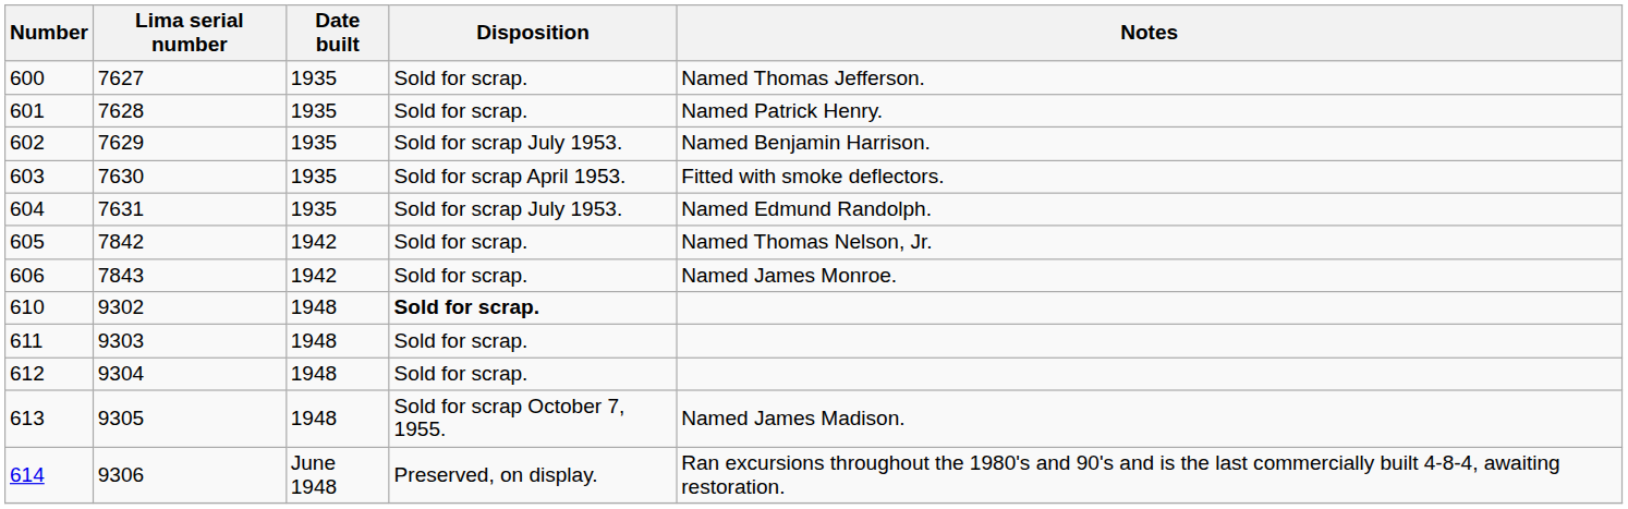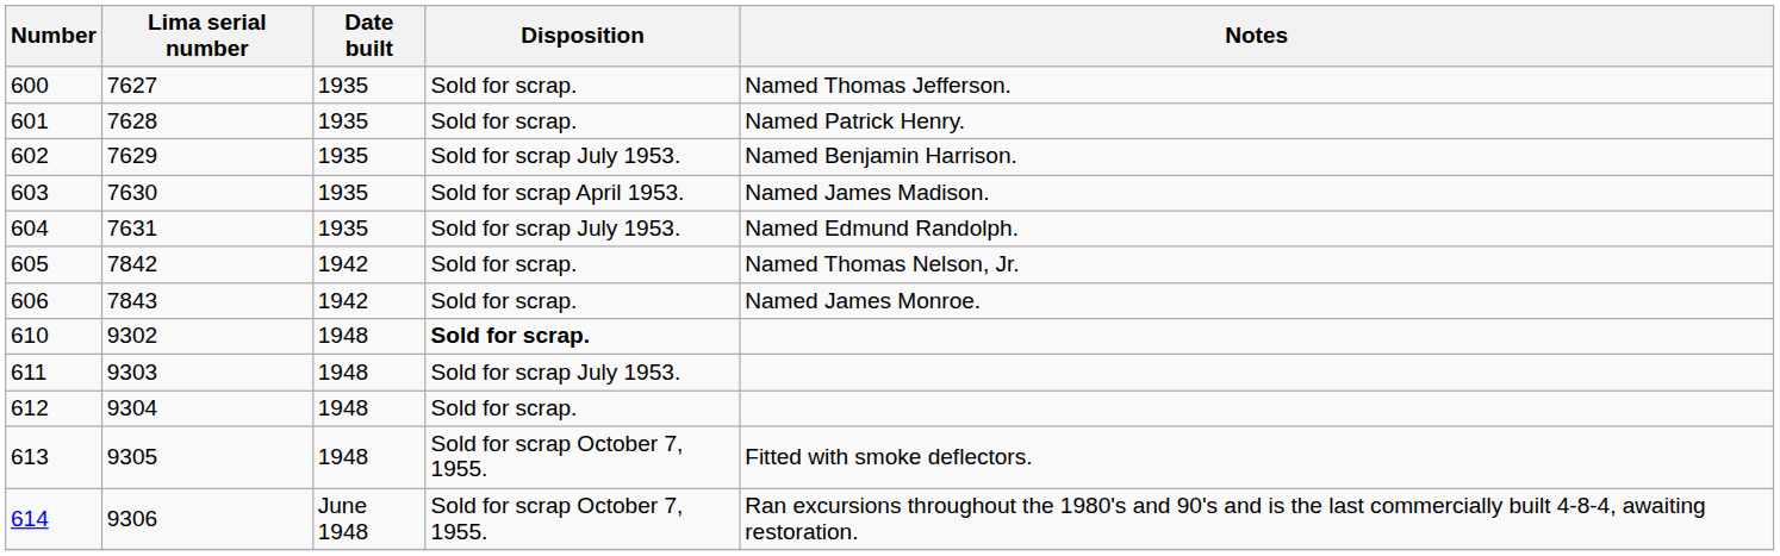603 | Notes: Fitted with smoke deflectors. -> Named James Madison.
611 | Disposition: Sold for scrap. -> Sold for scrap July 1953.
613 | Notes: Named James Madison. -> Fitted with smoke deflectors.
614 | Disposition: Preserved, on display. -> Sold for scrap October 7, 1955.
